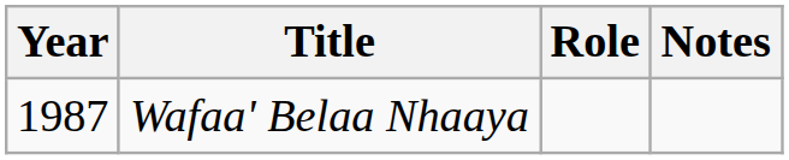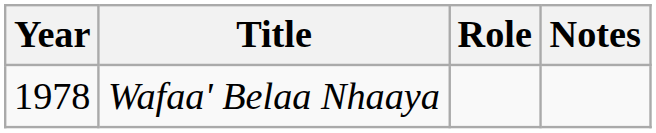Wafaa' Belaa Nhaaya | Year: 1987 -> 1978
